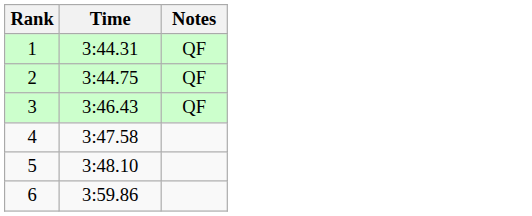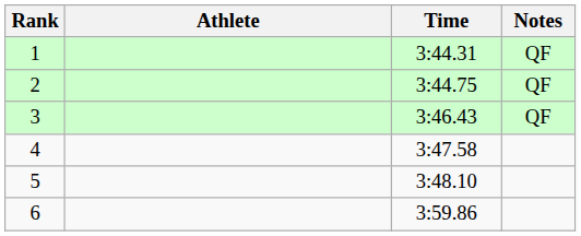+ column: Athlete
